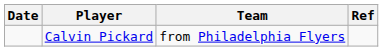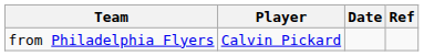columns swapped: Date <-> Team
